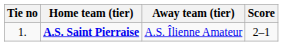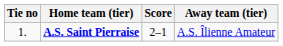columns swapped: Score <-> Away team (tier)
